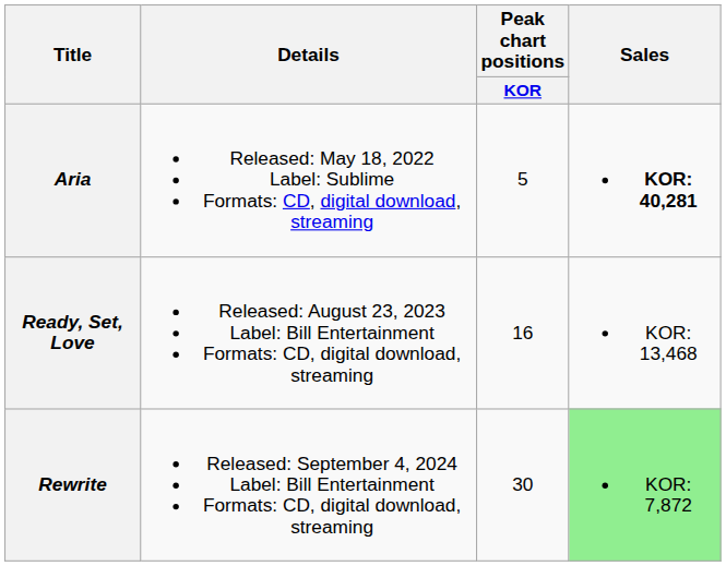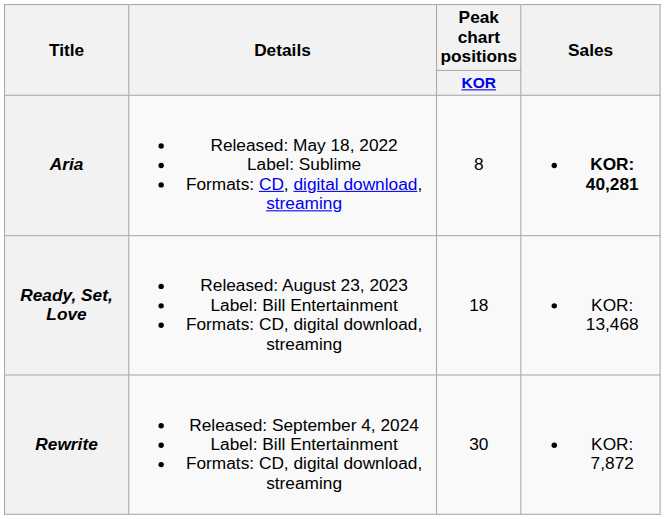Aria | Peak chart positions / KOR: 5 -> 8
Ready, Set, Love | Peak chart positions / KOR: 16 -> 18
Rewrite | Sales: lightgreen background -> no background
